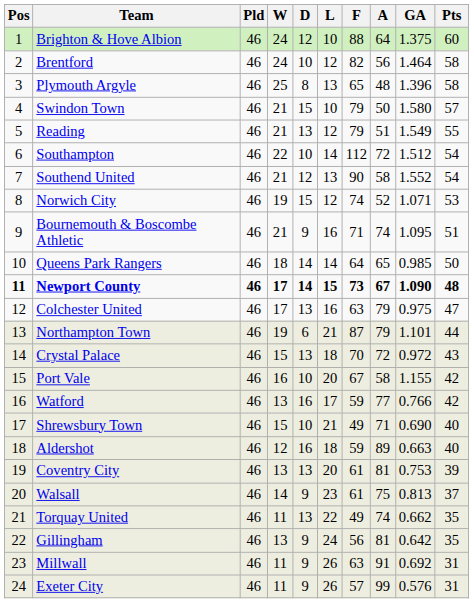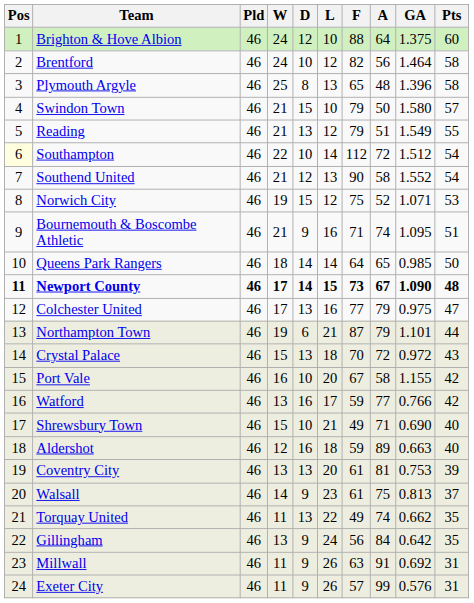Southampton | Pos: no background -> lightyellow background
Norwich City | F: 74 -> 75
Colchester United | F: 63 -> 77
Gillingham | A: 81 -> 84
